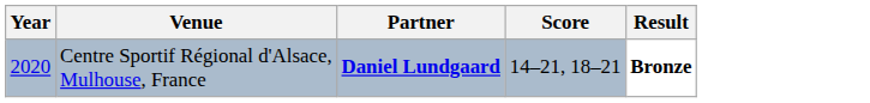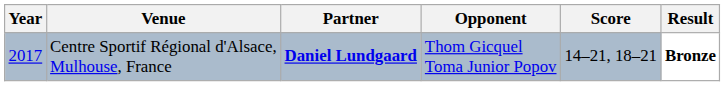+ column: Opponent | Thom Gicquel Toma Junior Popov
Centre Sportif Régional d'Alsace, Mulhouse, France | Year: 2020 -> 2017
